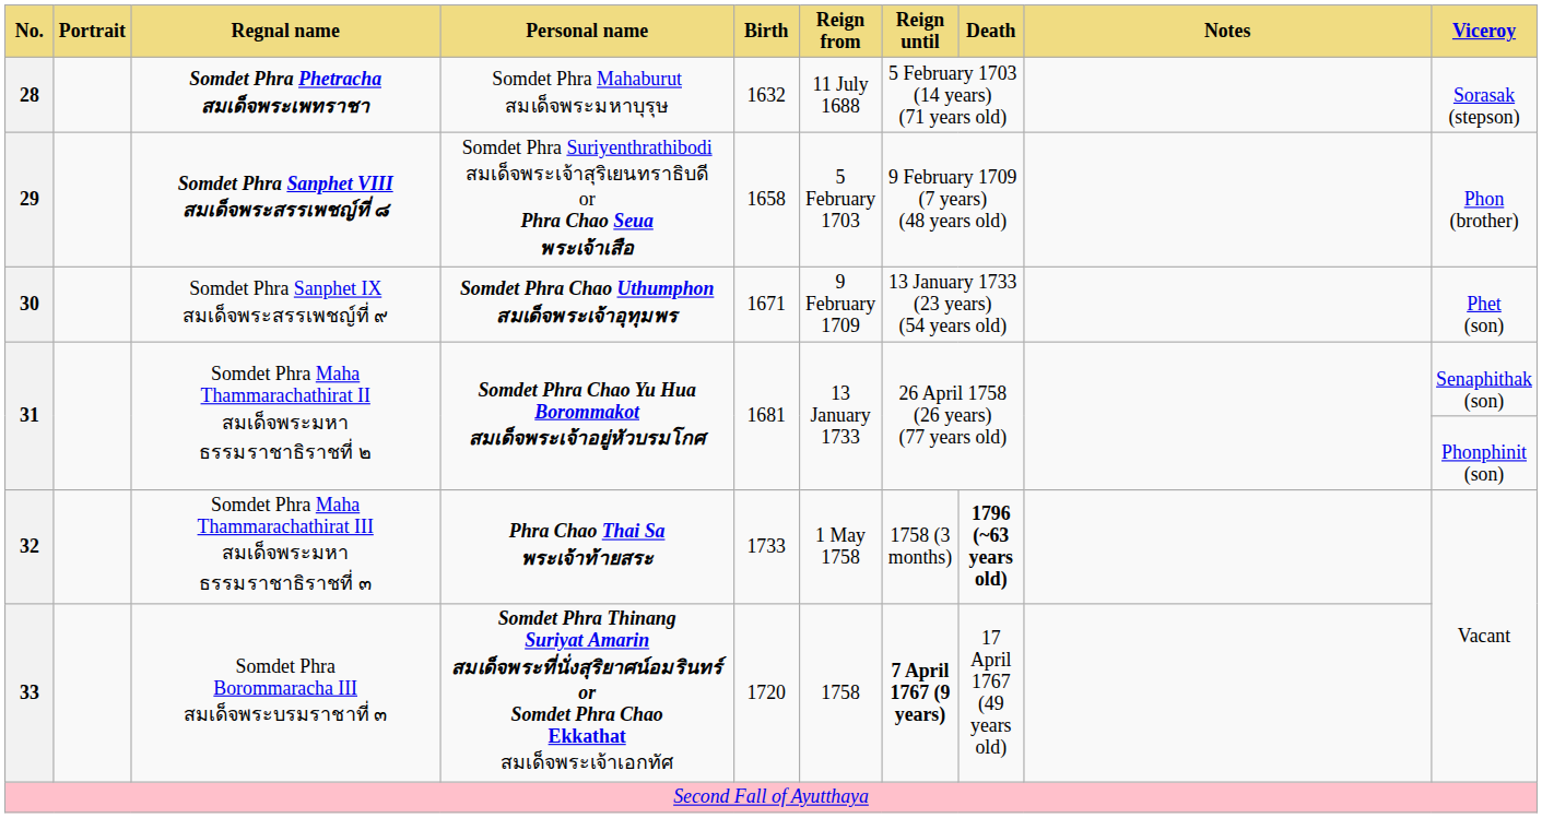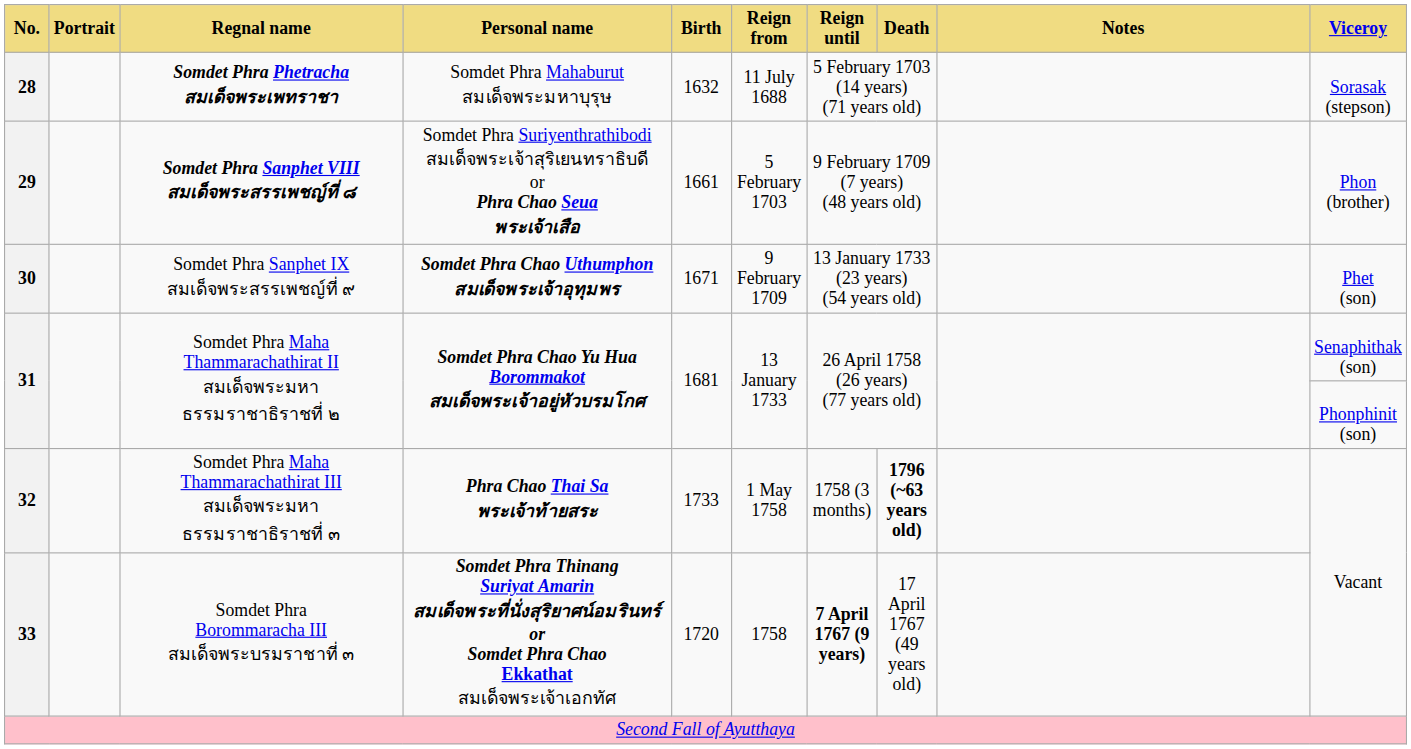29 | Birth: 1658 -> 1661
